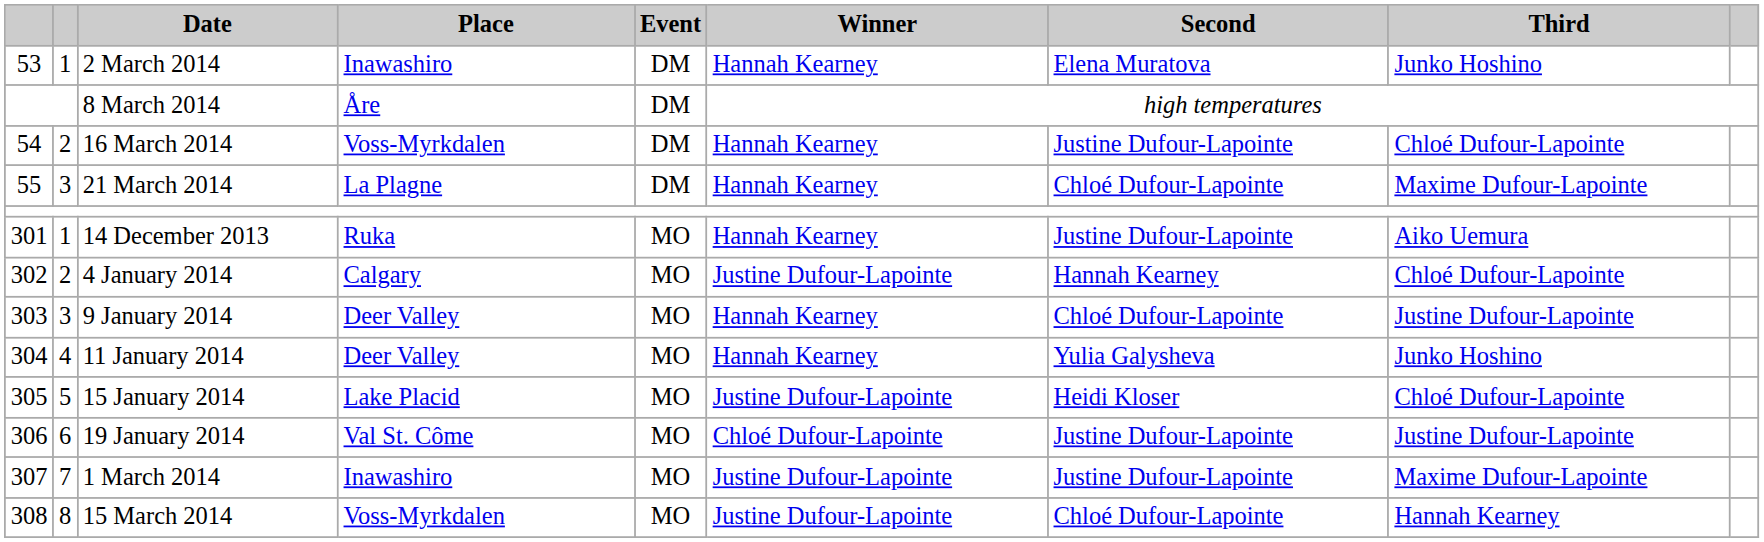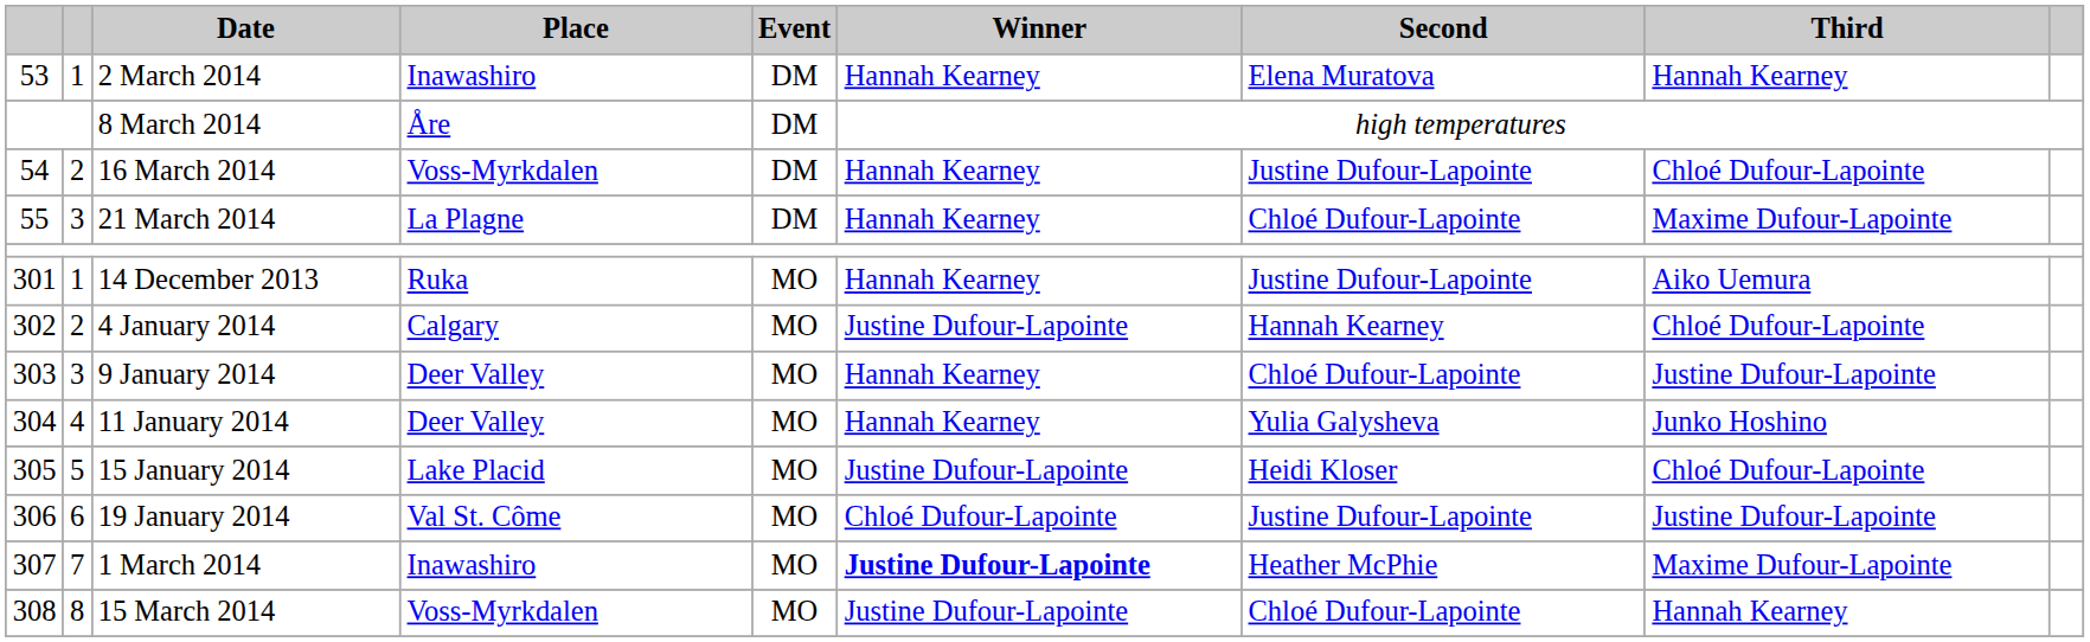2 March 2014 | Third: Junko Hoshino -> Hannah Kearney
1 March 2014 | Winner: normal -> bold
1 March 2014 | Second: Justine Dufour-Lapointe -> Heather McPhie
